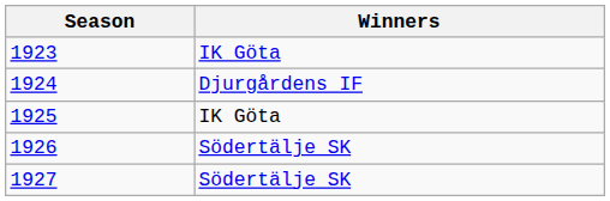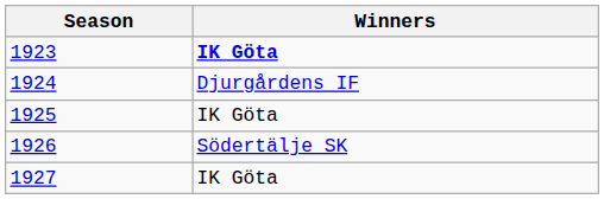1923 | Winners: normal -> bold
1927 | Winners: Södertälje SK -> IK Göta
